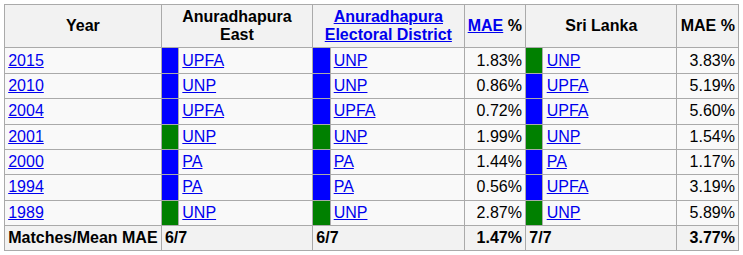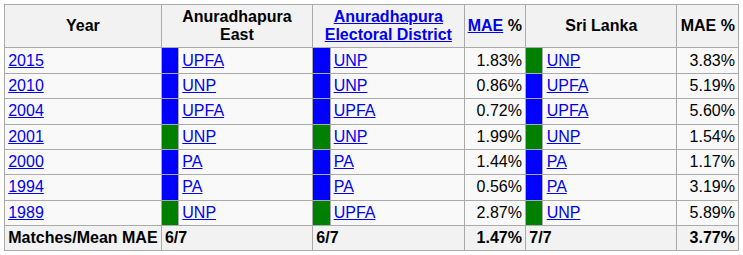1994 | column 8: UPFA -> PA
1989 | column 5: UNP -> UPFA
